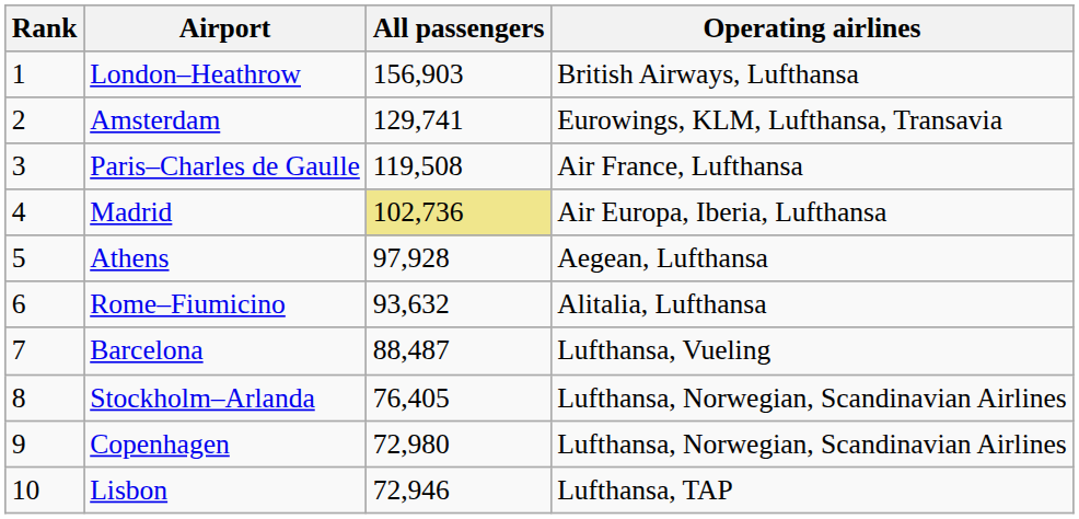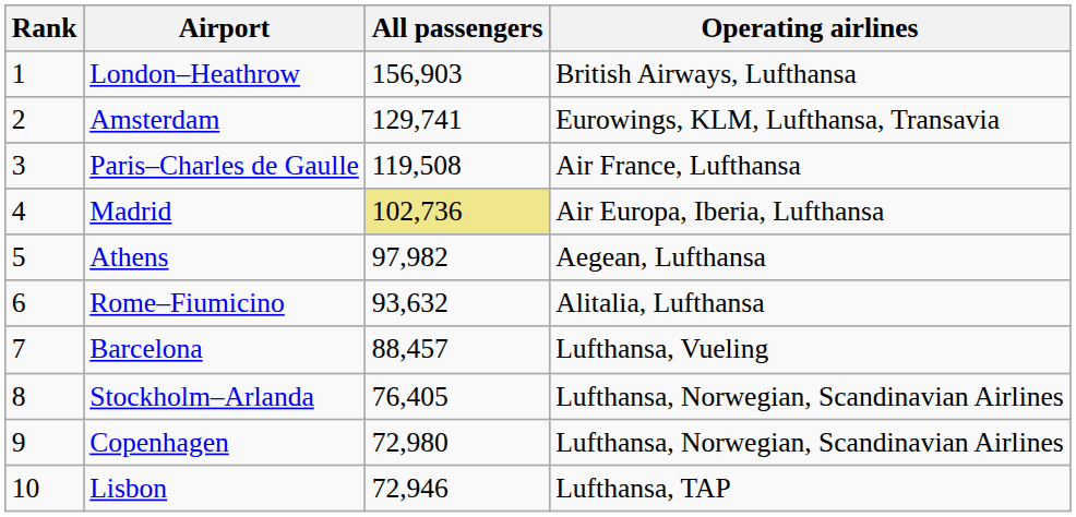Athens | All passengers: 97,928 -> 97,982
Barcelona | All passengers: 88,487 -> 88,457
